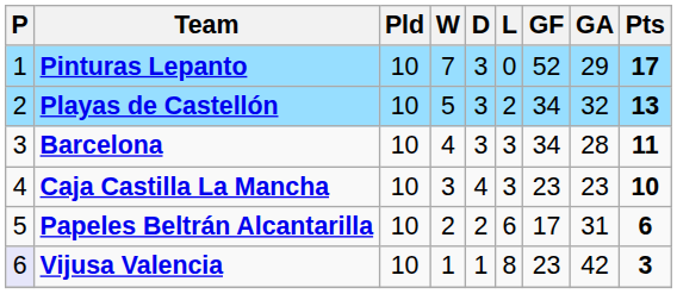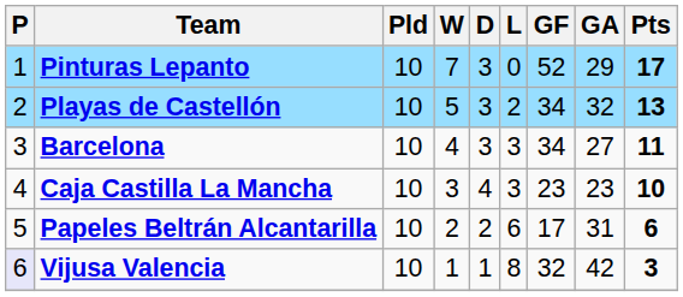Barcelona | GA: 28 -> 27
Vijusa Valencia | GF: 23 -> 32
